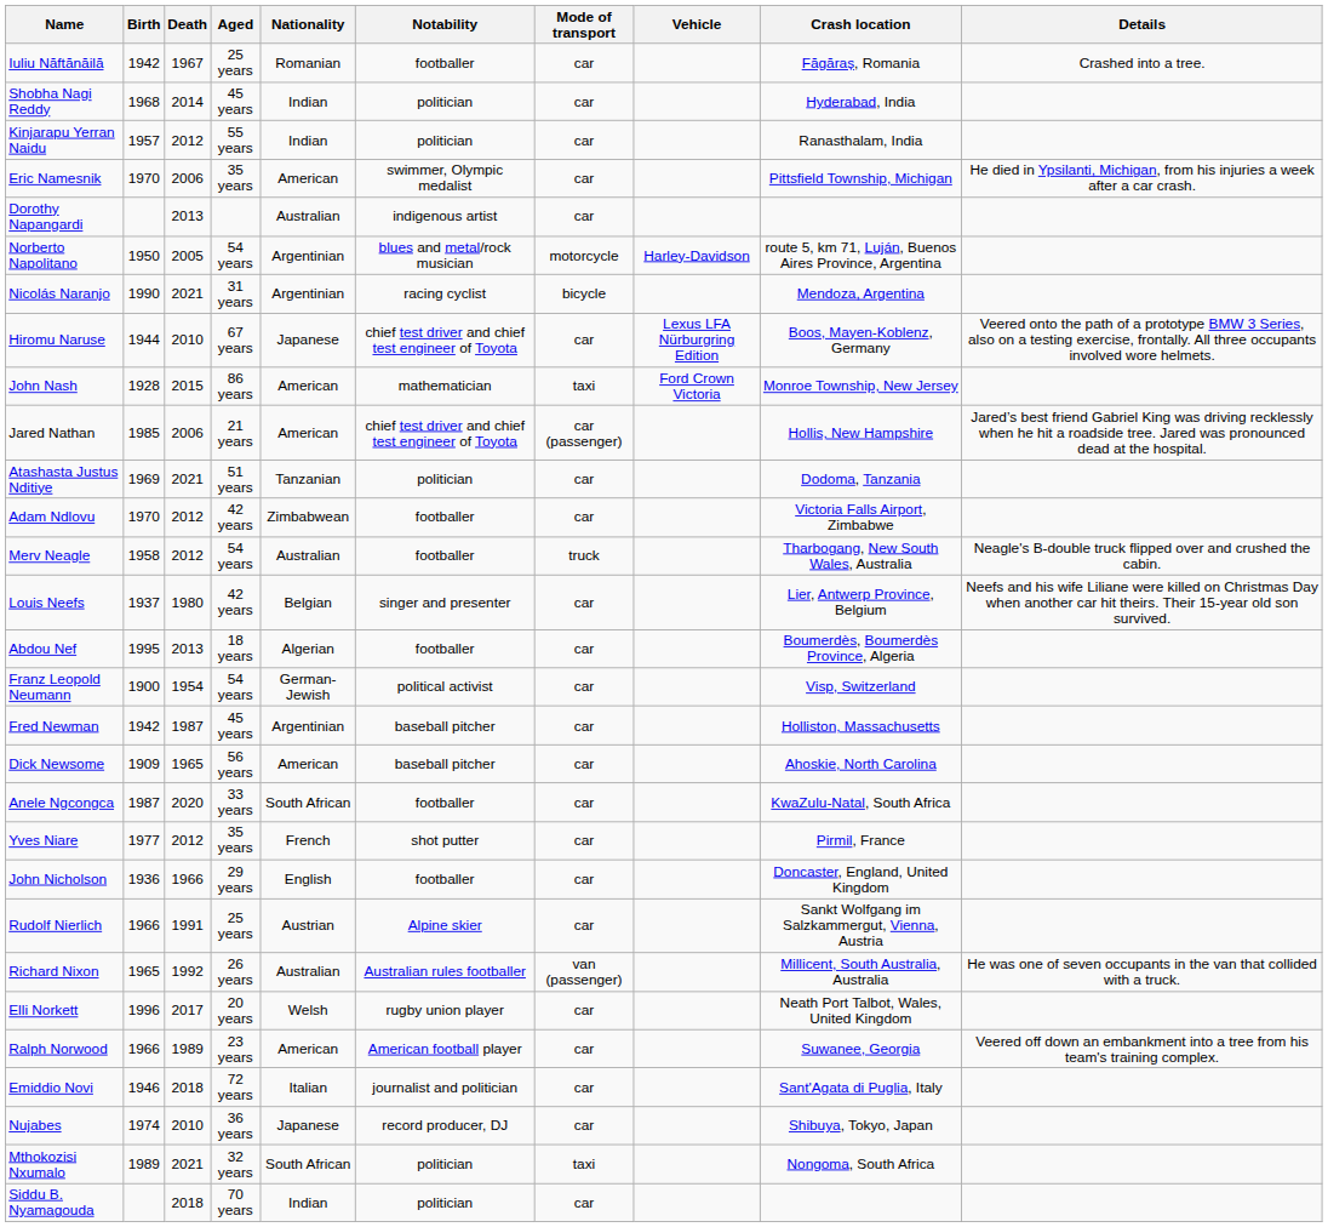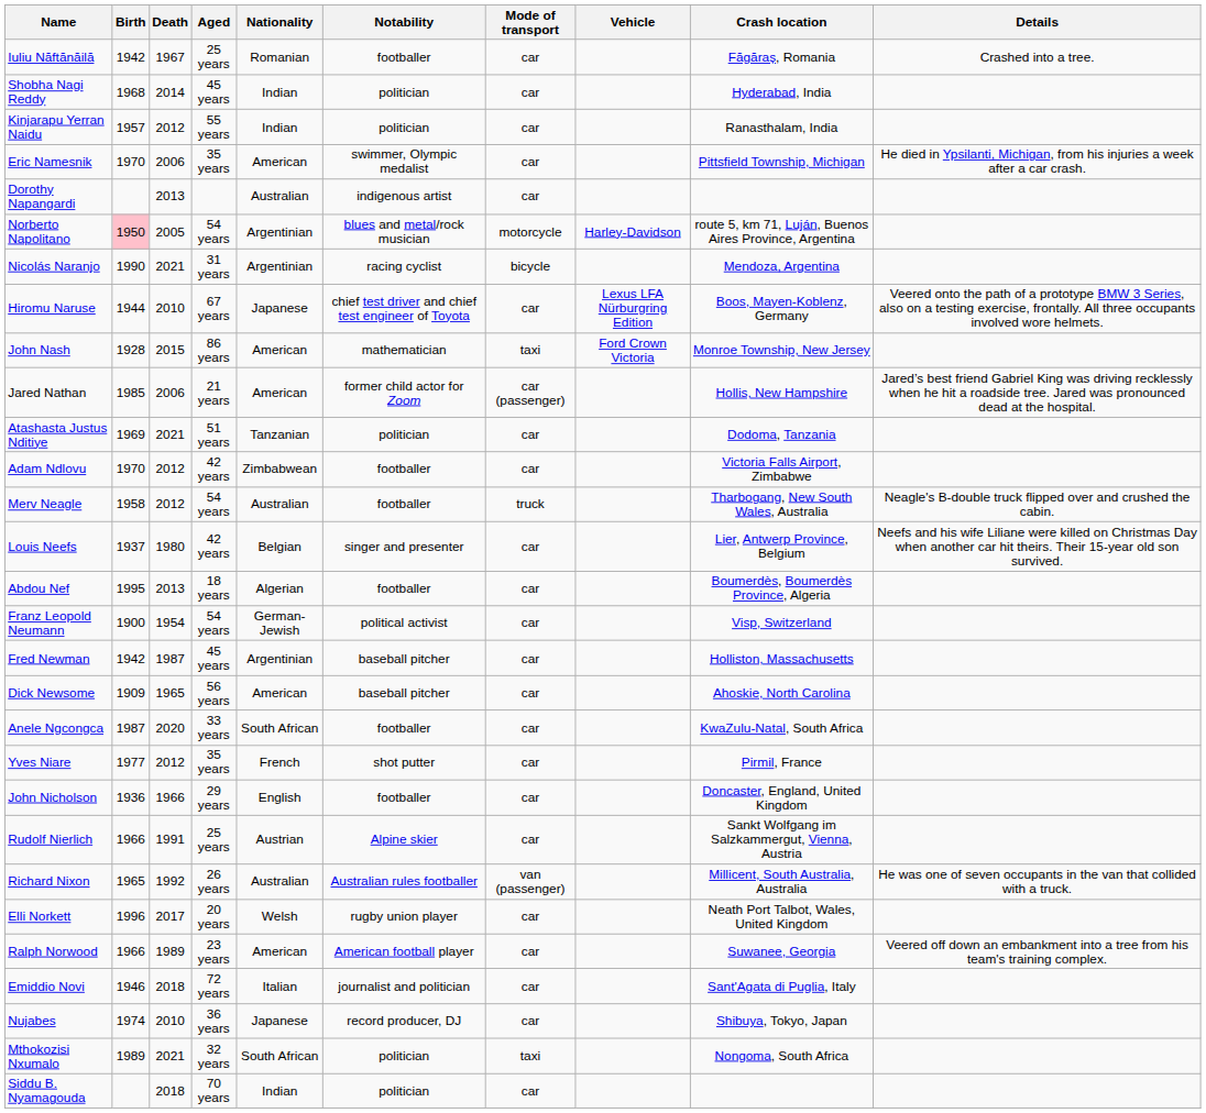Norberto Napolitano | Birth: no background -> pink background
Jared Nathan | Notability: chief test driver and chief test engineer of Toyota -> former child actor for Zoom
